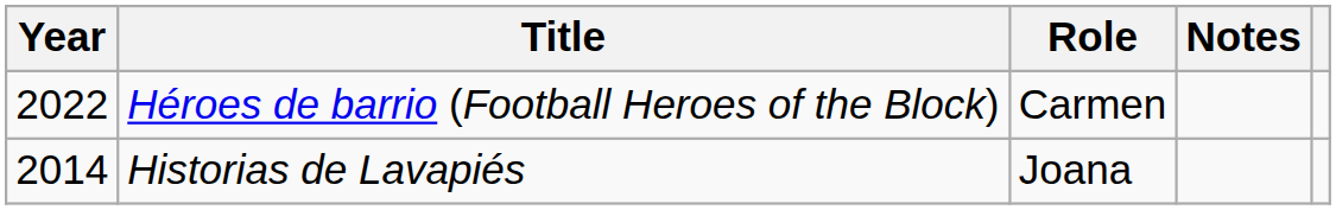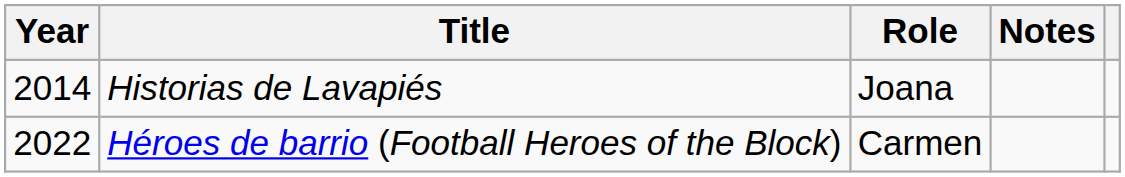rows swapped: Historias de Lavapiés <-> Héroes de barrio (Football Heroes of the Block)
